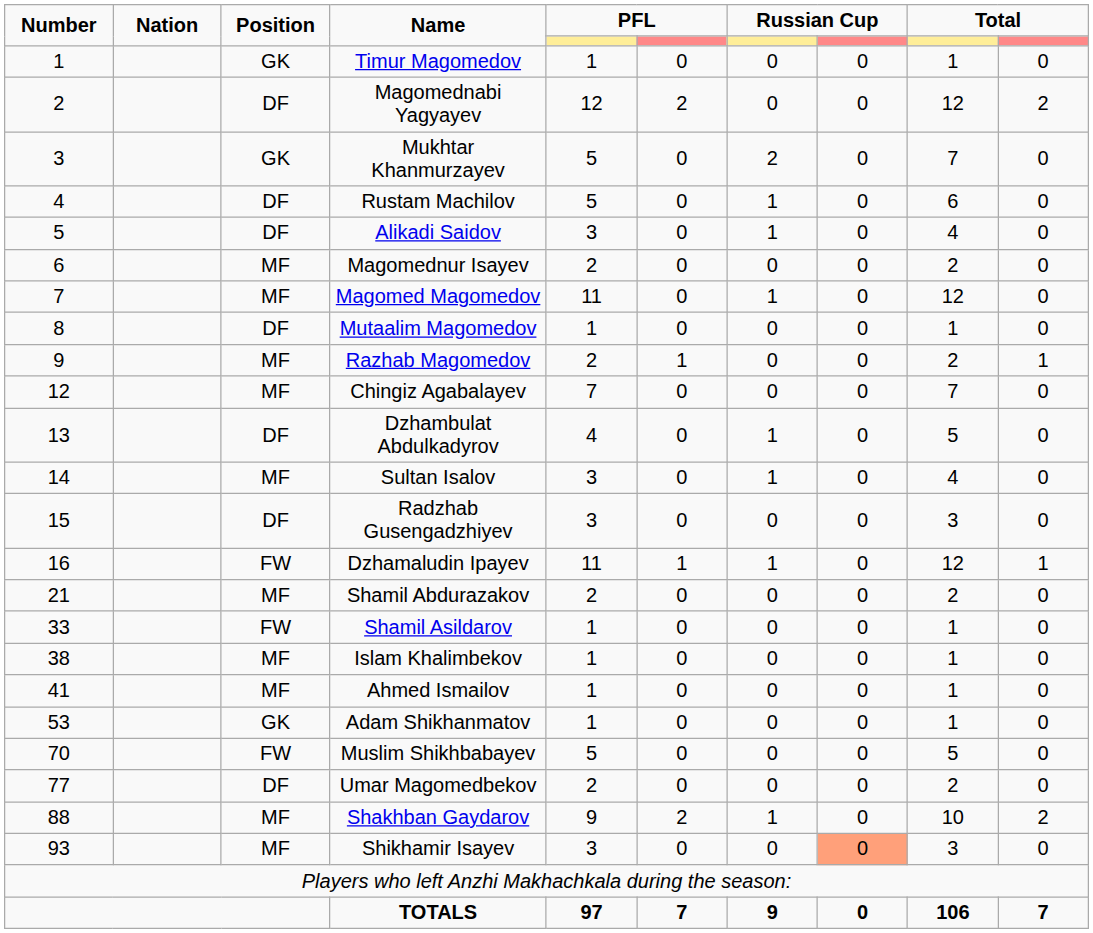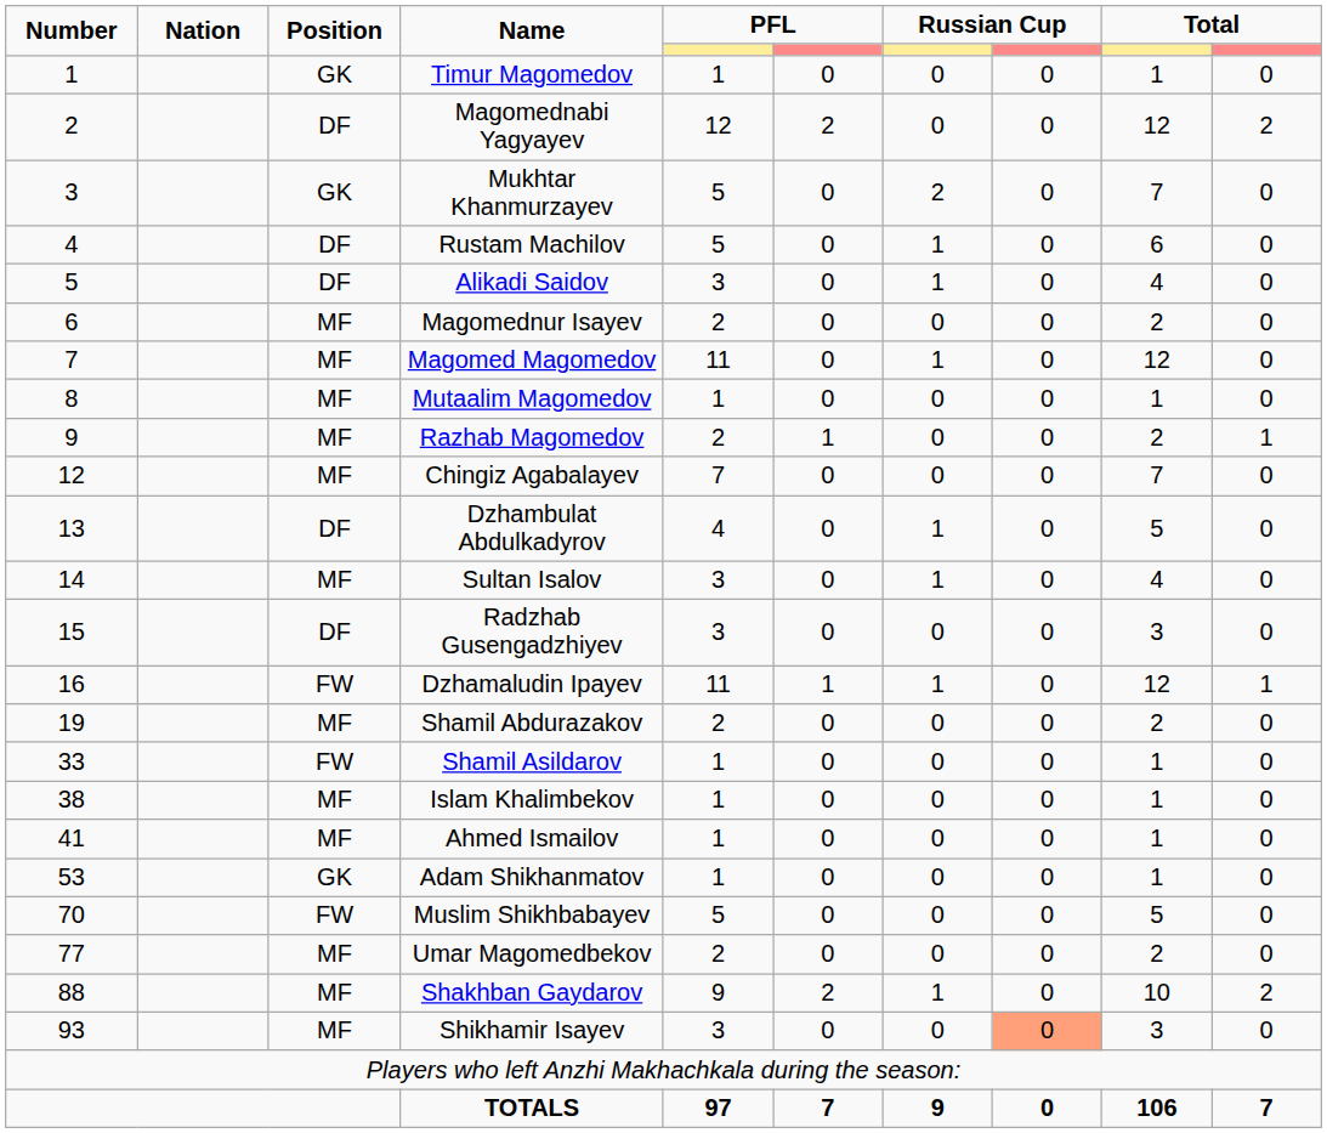Mutaalim Magomedov | Position: DF -> MF
Shamil Abdurazakov | Number: 21 -> 19
Umar Magomedbekov | Position: DF -> MF
